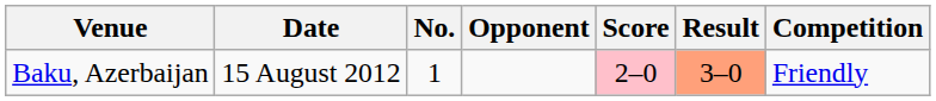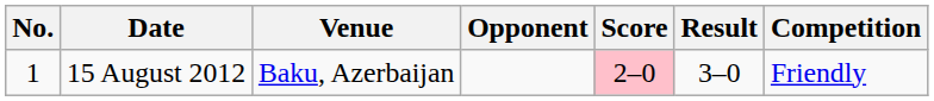columns swapped: No. <-> Venue
15 August 2012 | Result: lightsalmon background -> no background
